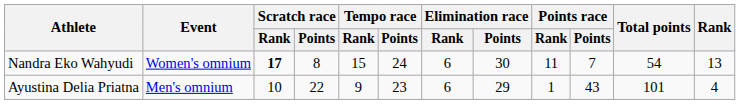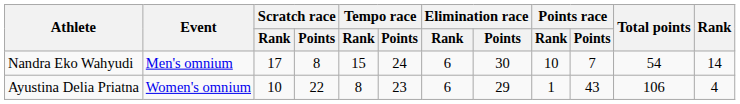Nandra Eko Wahyudi | Event: Women's omnium -> Men's omnium
Nandra Eko Wahyudi | Scratch race / Rank: bold -> normal
Nandra Eko Wahyudi | Points race / Rank: 11 -> 10
Nandra Eko Wahyudi | Rank: 13 -> 14
Ayustina Delia Priatna | Event: Men's omnium -> Women's omnium
Ayustina Delia Priatna | Tempo race / Rank: 9 -> 8
Ayustina Delia Priatna | Total points: 101 -> 106
